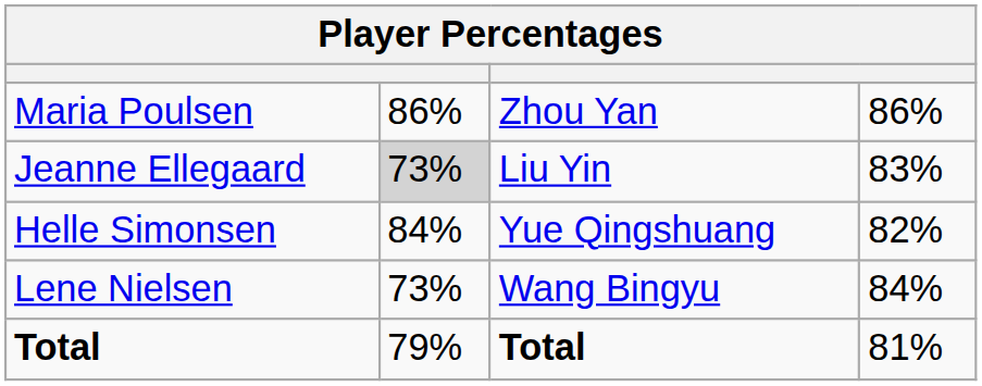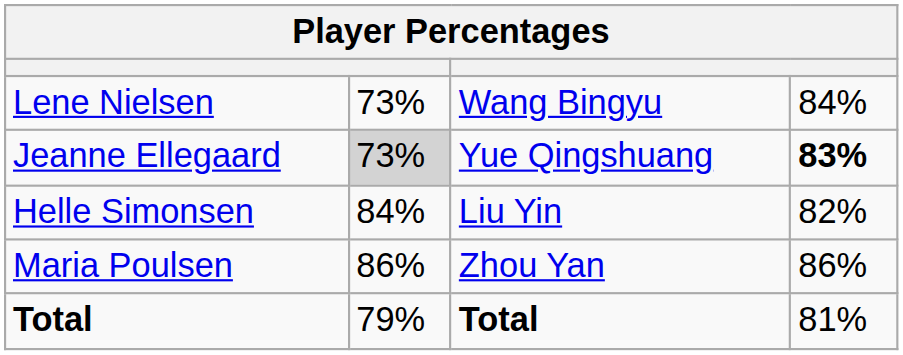rows swapped: Maria Poulsen <-> Lene Nielsen
Jeanne Ellegaard | column 3: Liu Yin -> Yue Qingshuang
Jeanne Ellegaard | column 4: normal -> bold
Helle Simonsen | column 3: Yue Qingshuang -> Liu Yin
